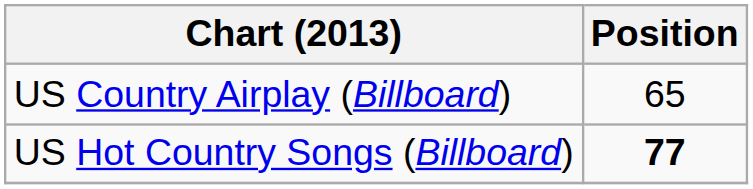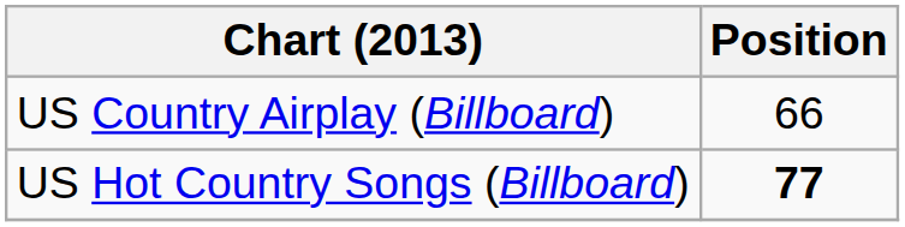US Country Airplay (Billboard) | Position: 65 -> 66
